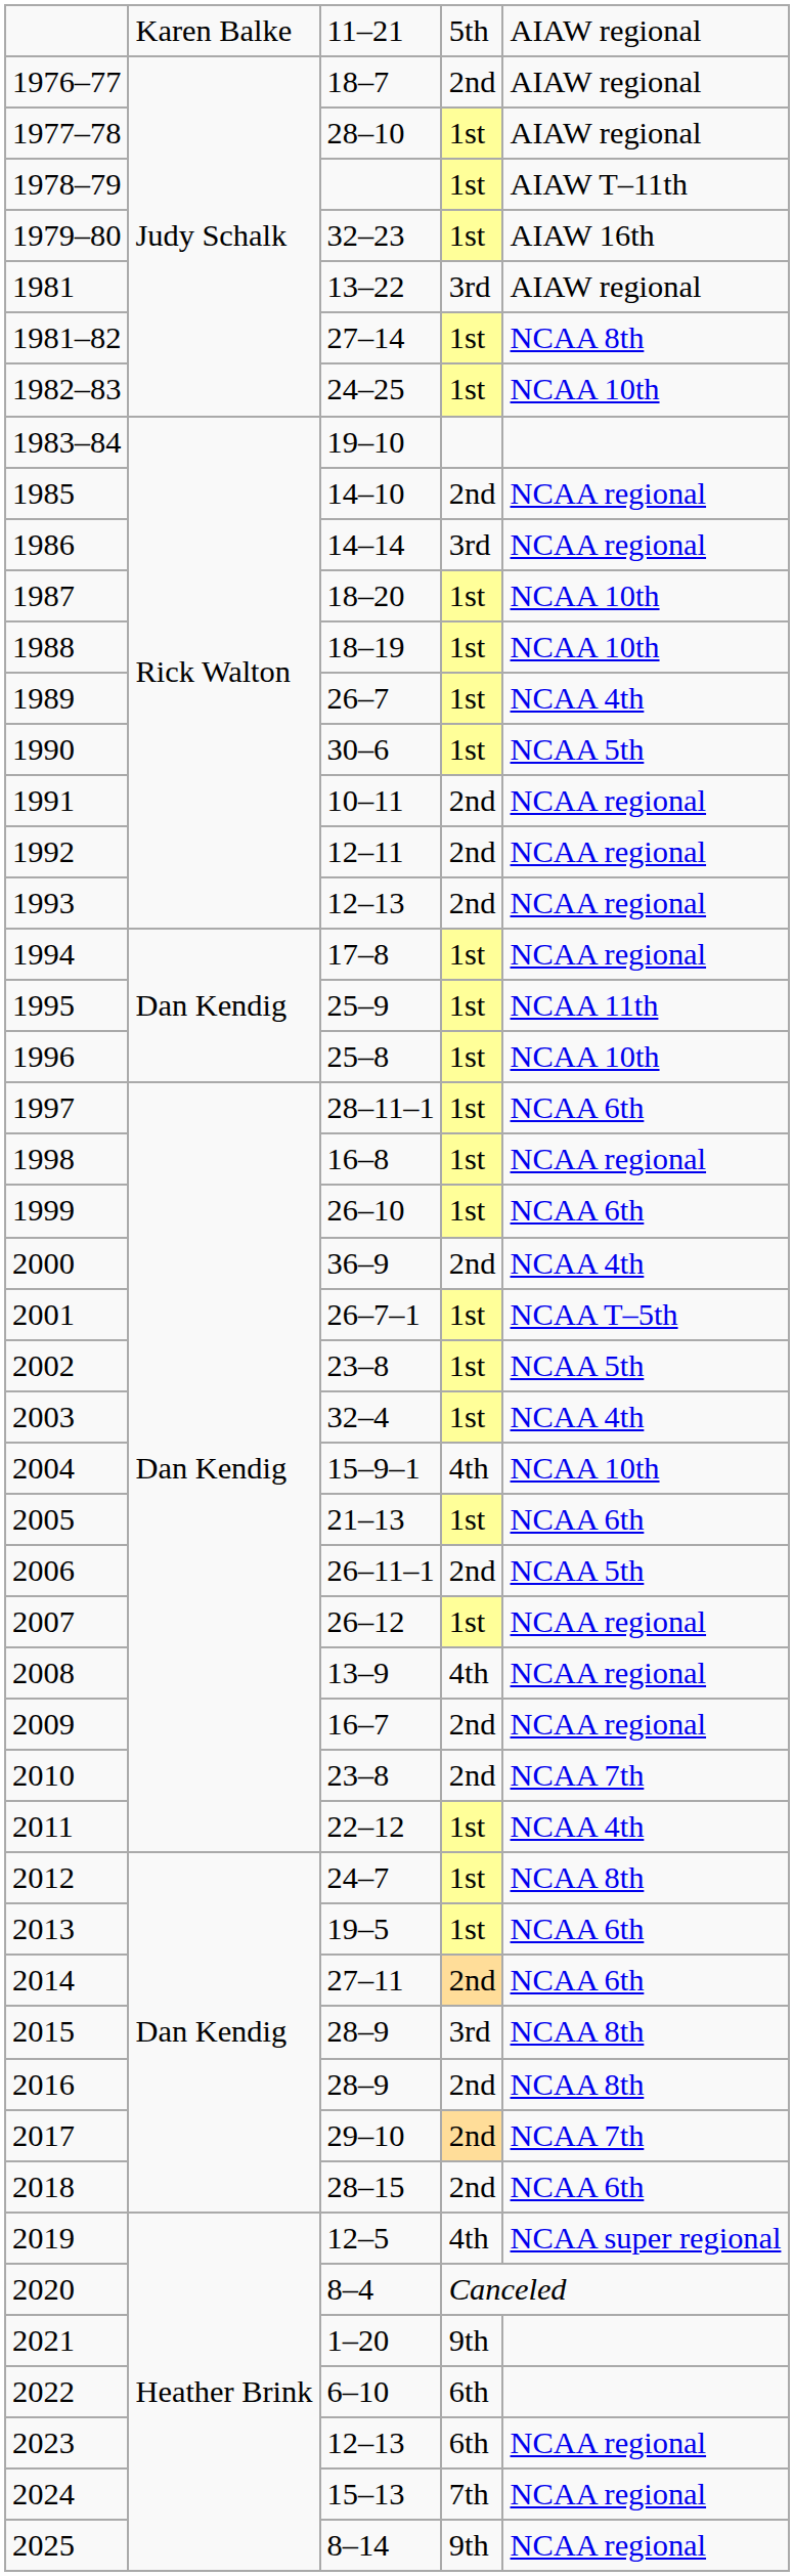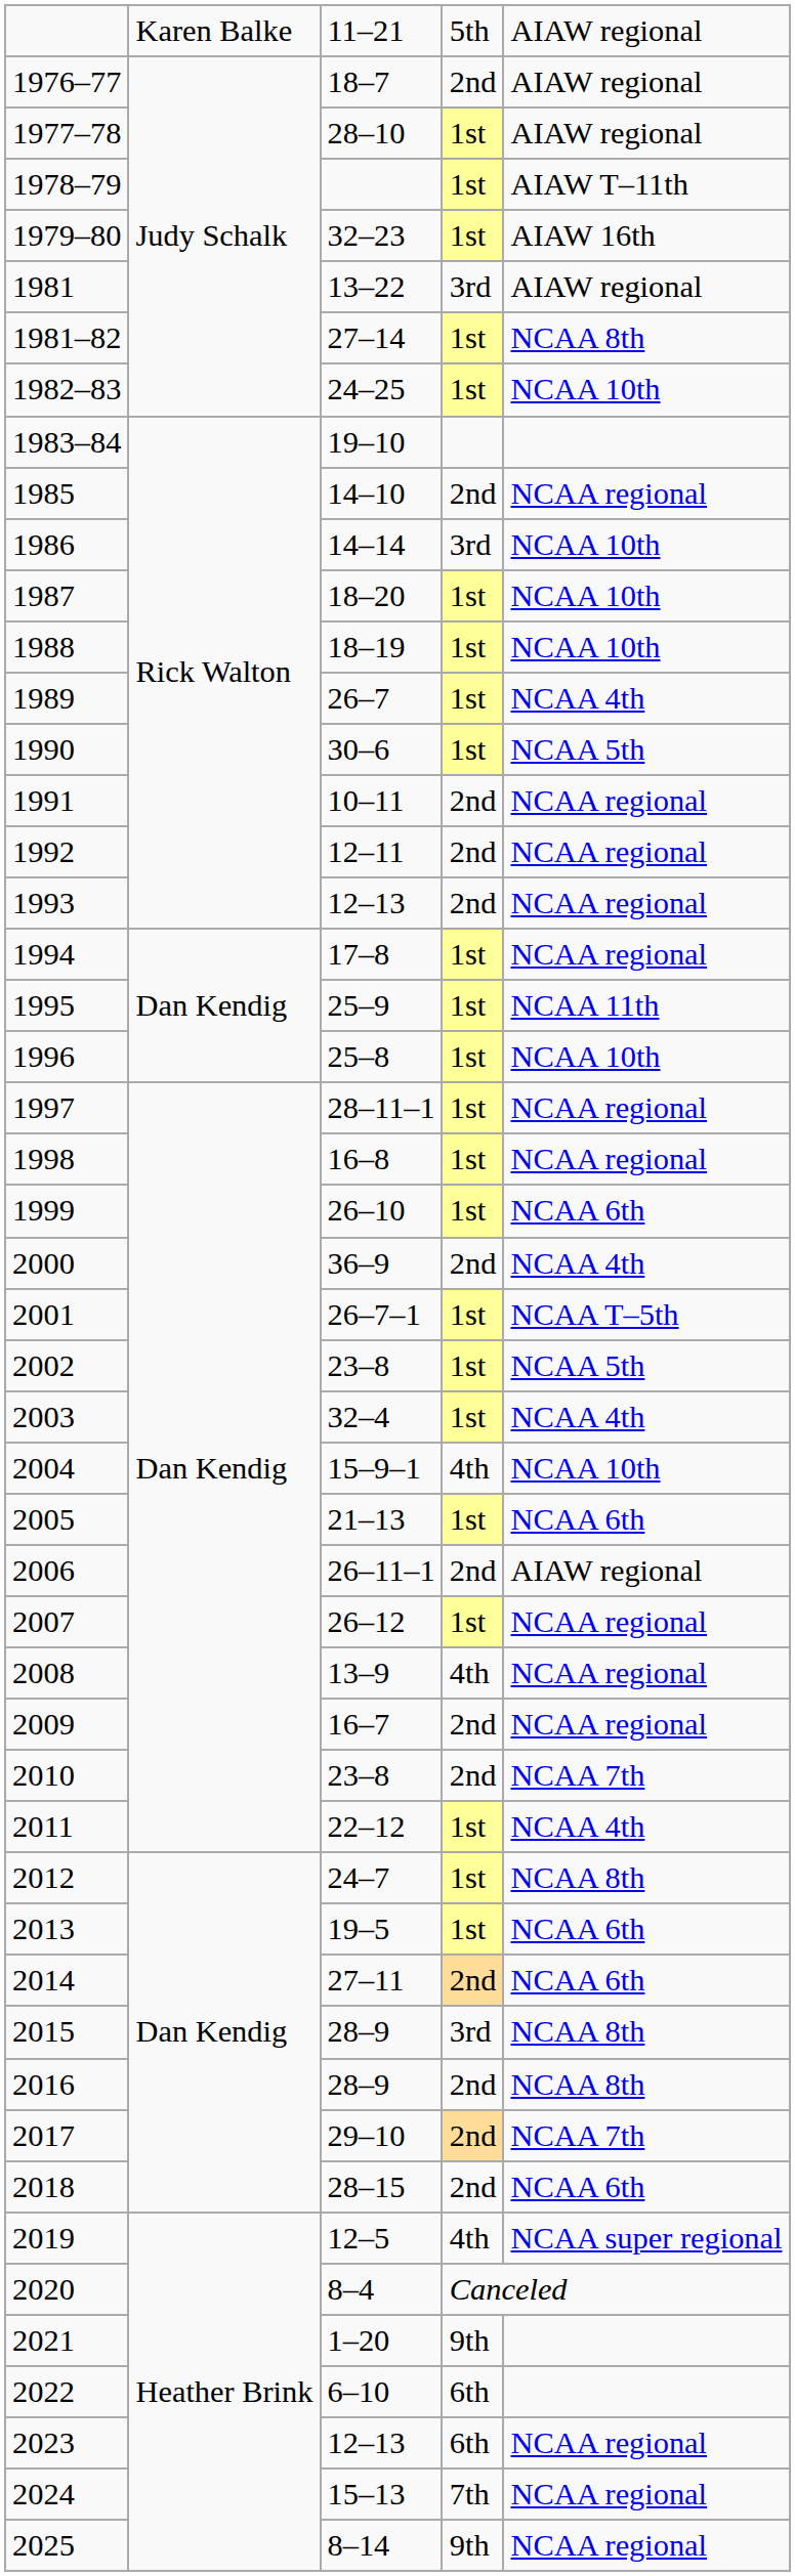1986 | column 5: NCAA regional -> NCAA 10th
1997 | column 5: NCAA 6th -> NCAA regional
2006 | column 5: NCAA 5th -> AIAW regional
